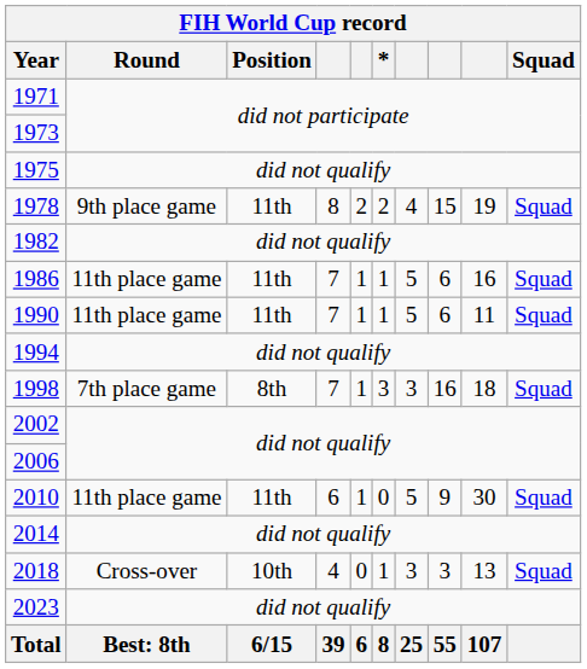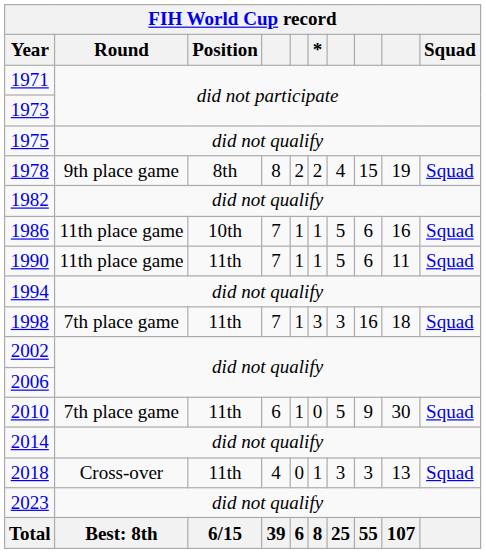1978 | Position: 11th -> 8th
1986 | Position: 11th -> 10th
1998 | Position: 8th -> 11th
2010 | Round: 11th place game -> 7th place game
2018 | Position: 10th -> 11th
